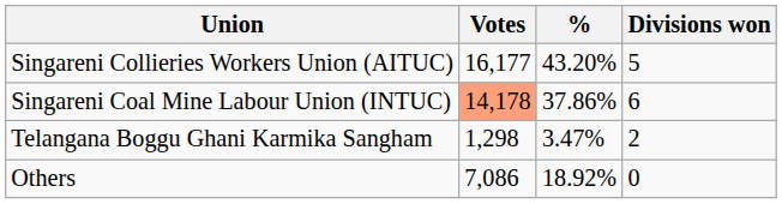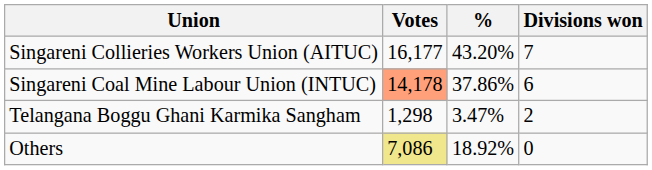Singareni Collieries Workers Union (AITUC) | Divisions won: 5 -> 7
Others | Votes: no background -> khaki background
